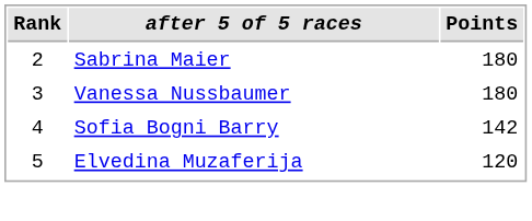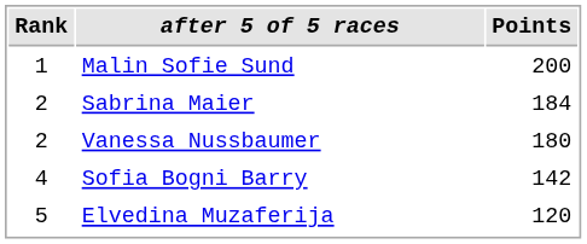+ row: 1 | Malin Sofie Sund | 200
Sabrina Maier | Points: 180 -> 184
Vanessa Nussbaumer | Rank: 3 -> 2
